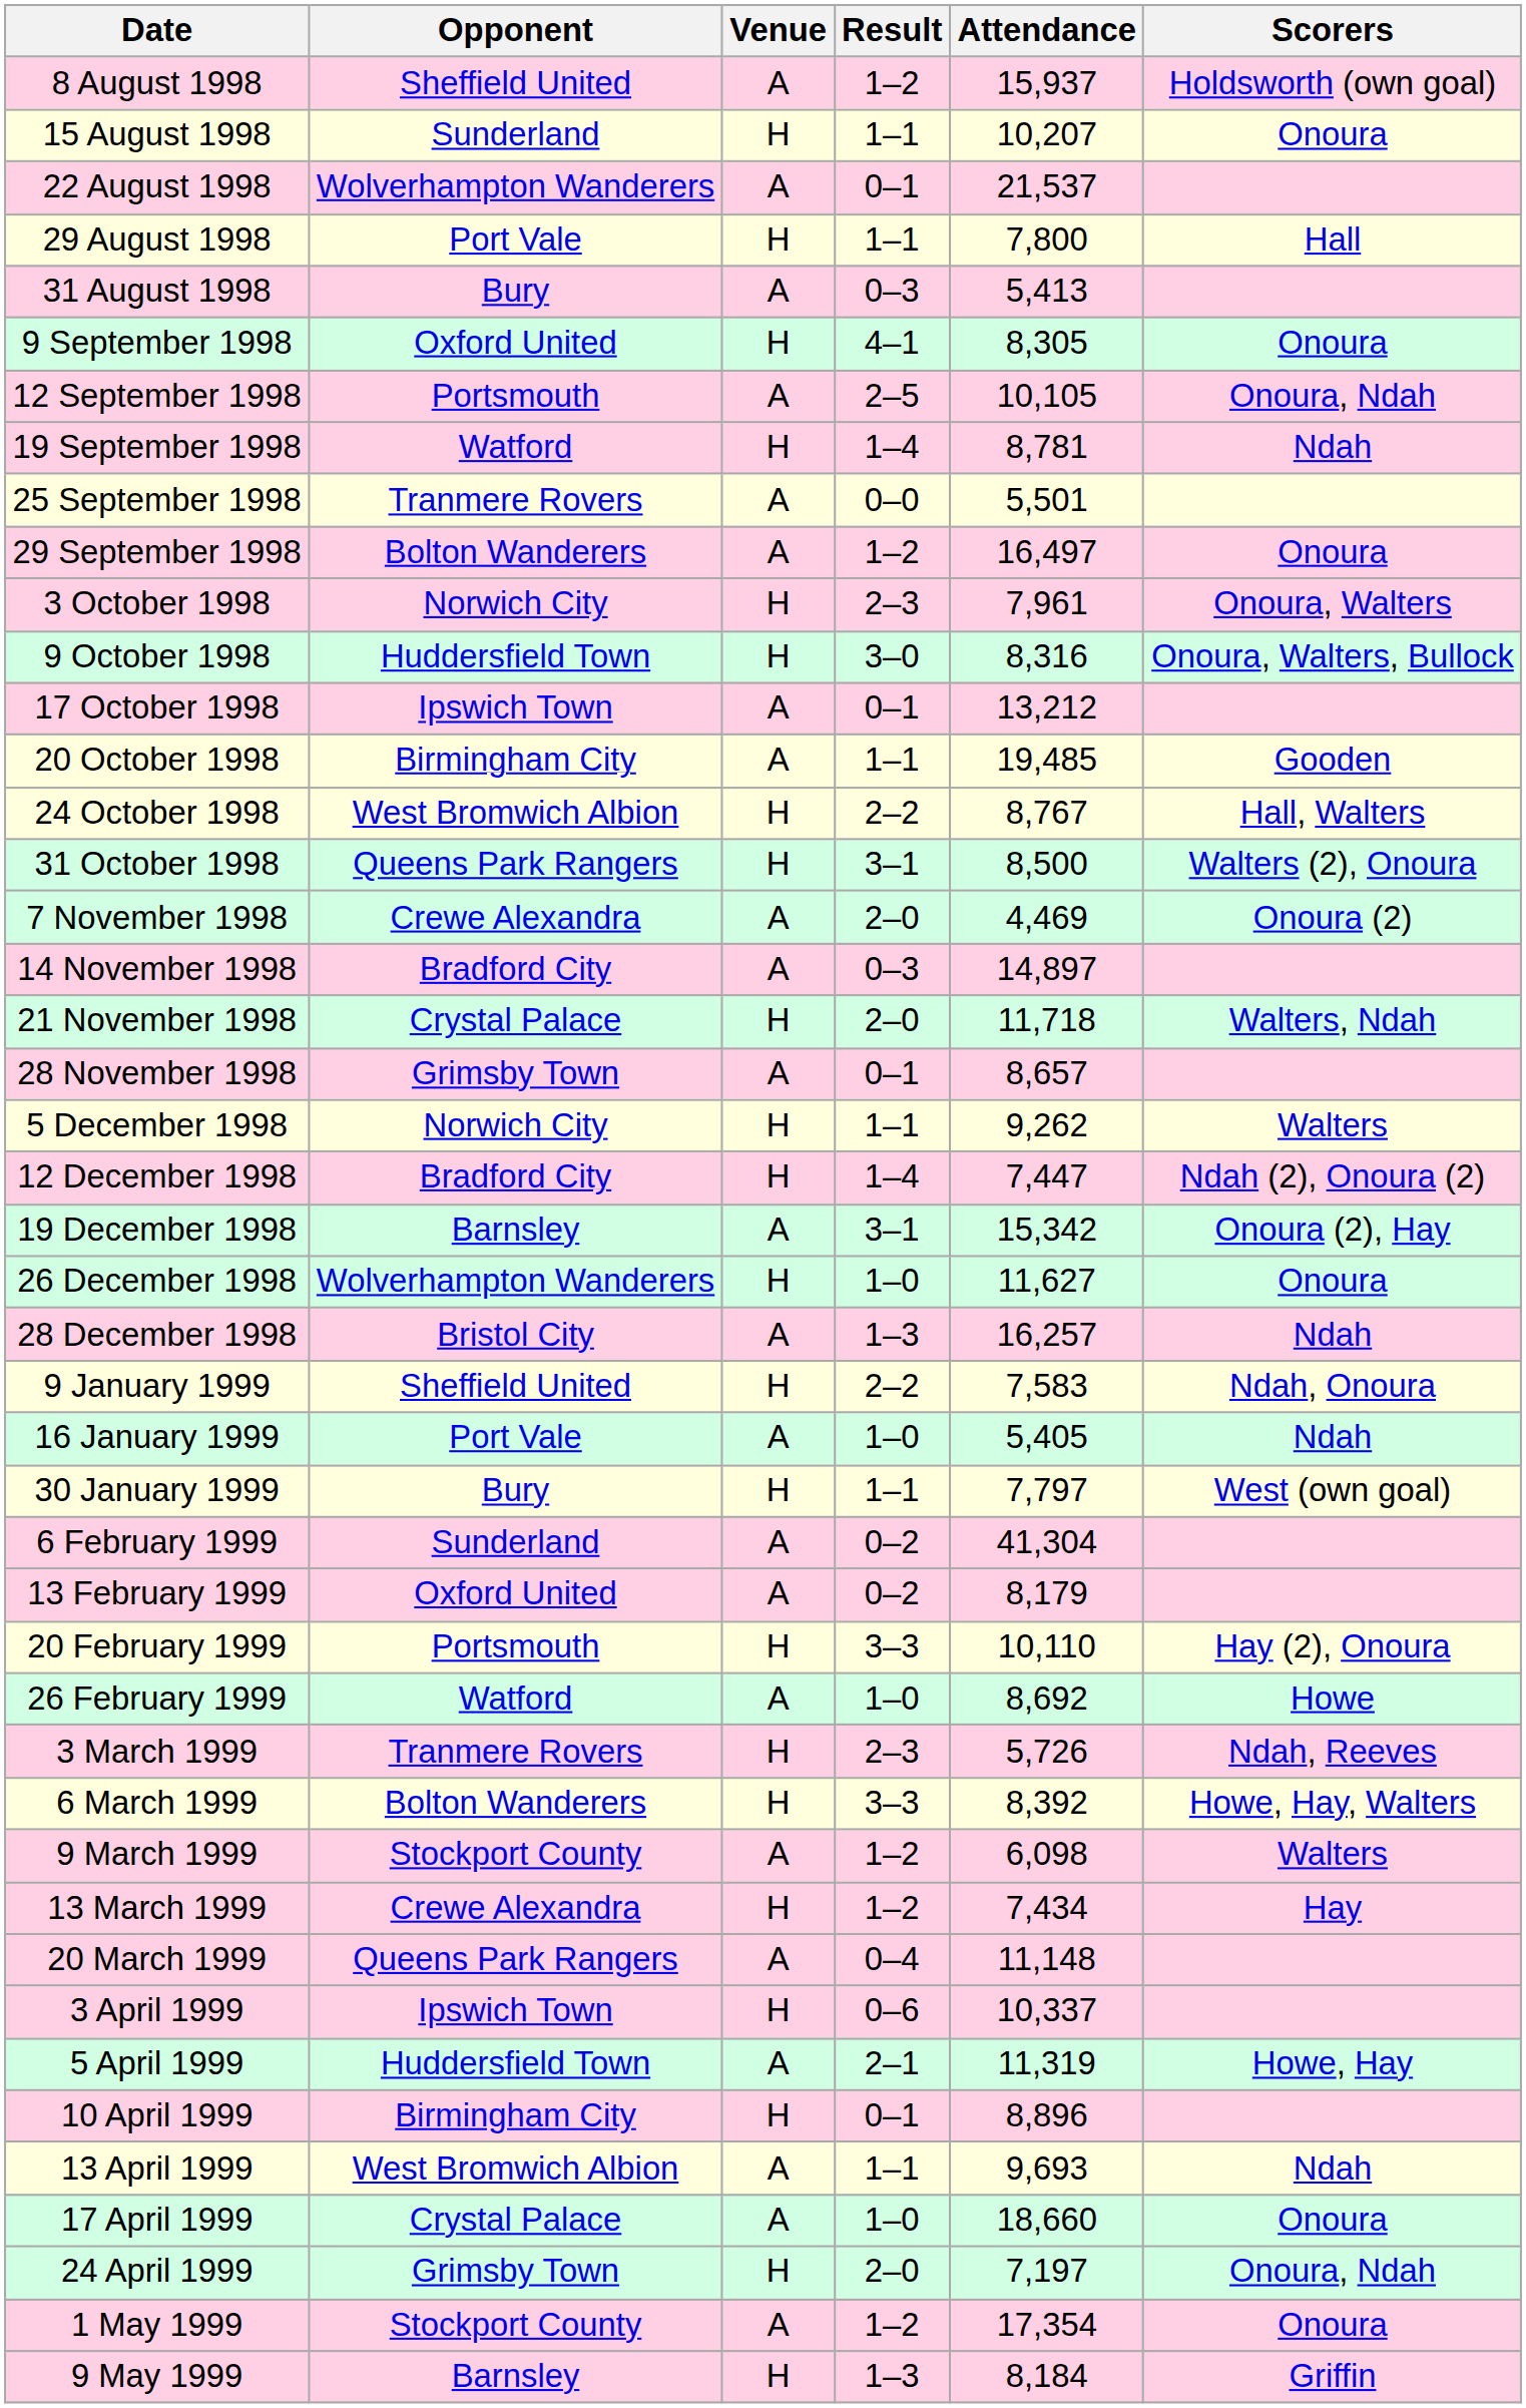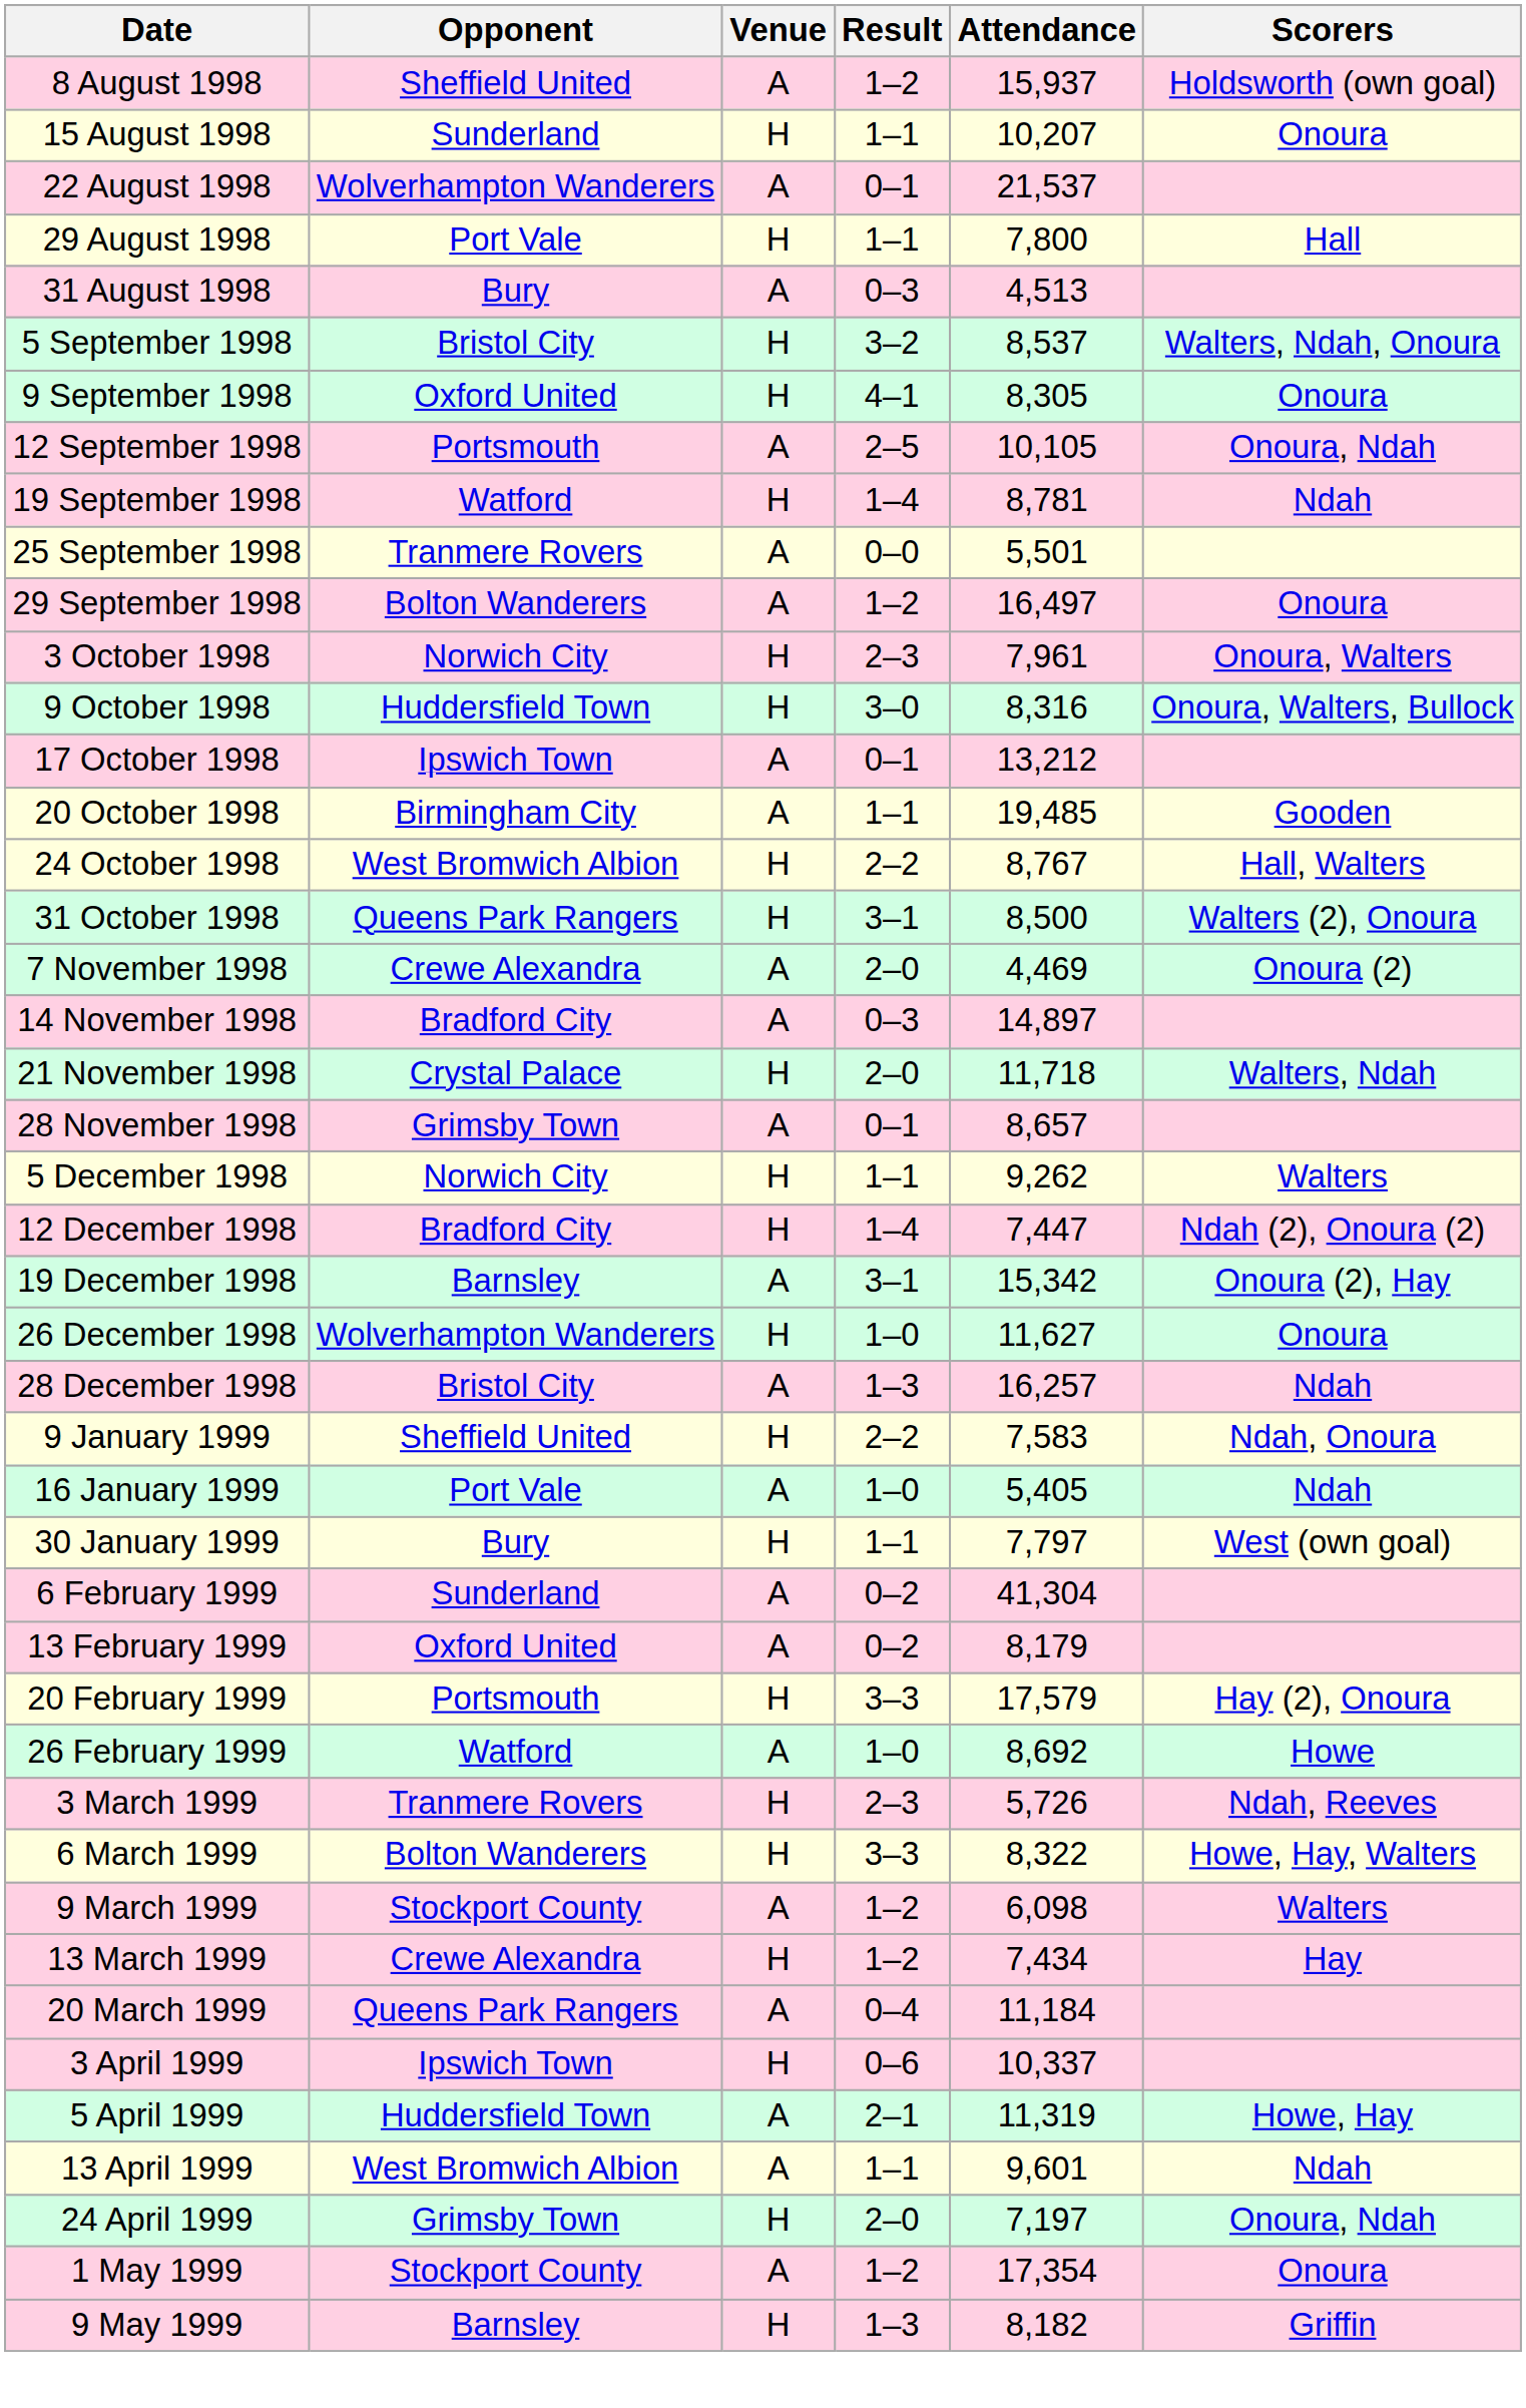31 August 1998 | Attendance: 5,413 -> 4,513
+ row: 5 September 1998 | Bristol City | H | 3–2 | 8,537 | Walters, Ndah, Onoura
20 February 1999 | Attendance: 10,110 -> 17,579
6 March 1999 | Attendance: 8,392 -> 8,322
20 March 1999 | Attendance: 11,148 -> 11,184
- row: 10 April 1999 | Birmingham City | H | 0–1 | 8,896
13 April 1999 | Attendance: 9,693 -> 9,601
- row: 17 April 1999 | Crystal Palace | A | 1–0 | 18,660 | Onoura
9 May 1999 | Attendance: 8,184 -> 8,182
